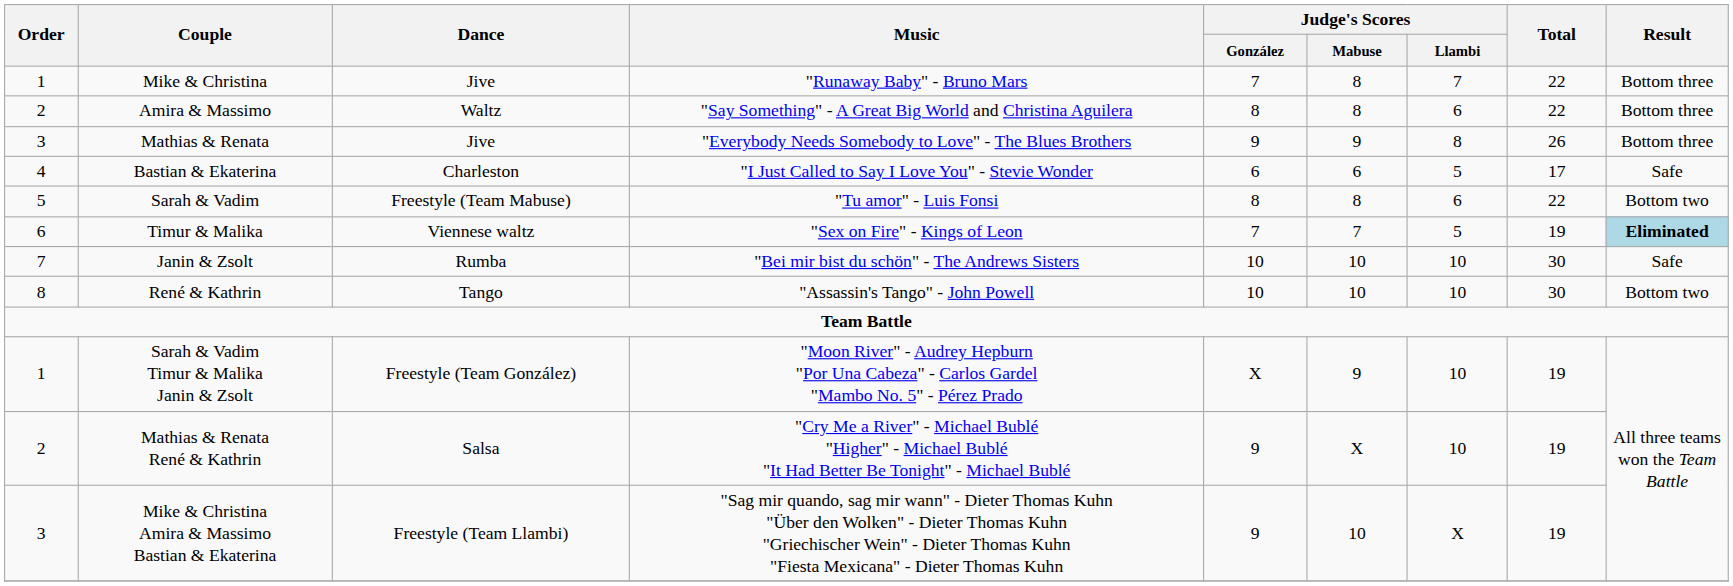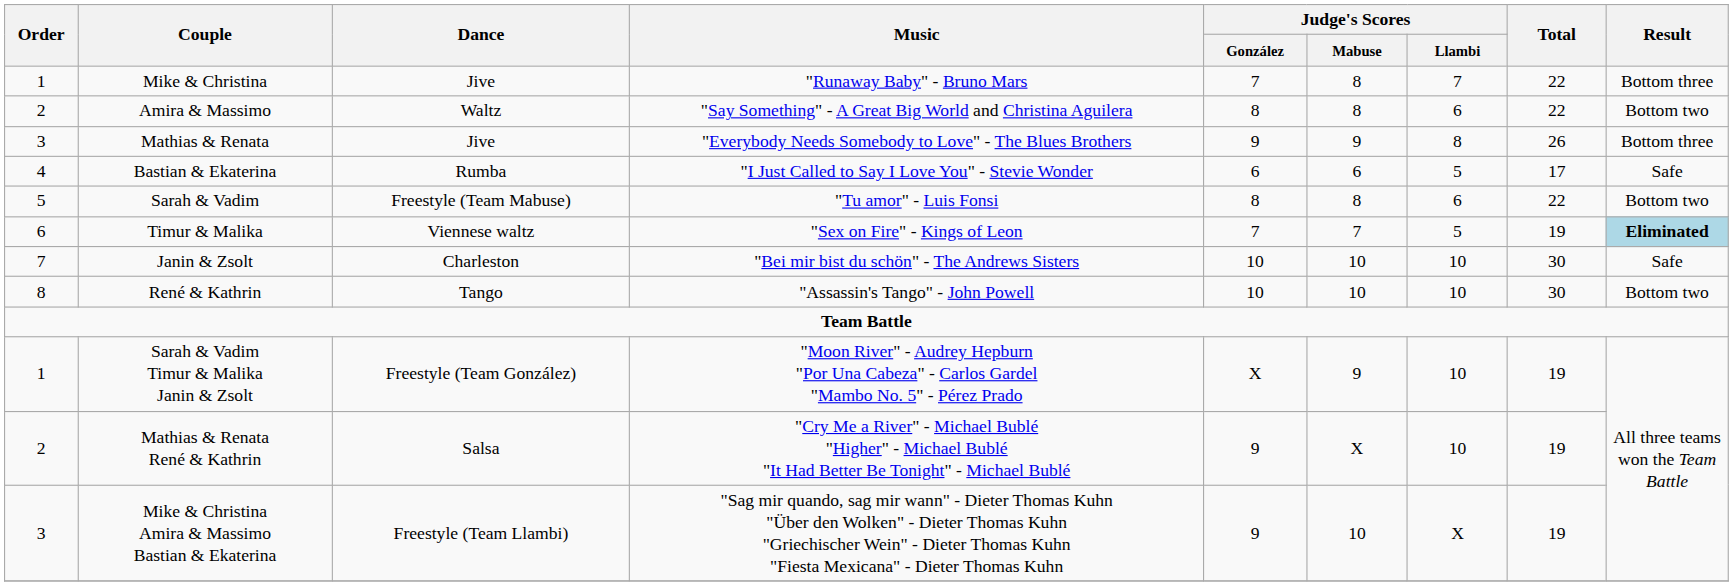Amira & Massimo | Result: Bottom three -> Bottom two
Bastian & Ekaterina | Dance: Charleston -> Rumba
Janin & Zsolt | Dance: Rumba -> Charleston
